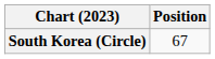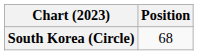South Korea (Circle) | Position: 67 -> 68
